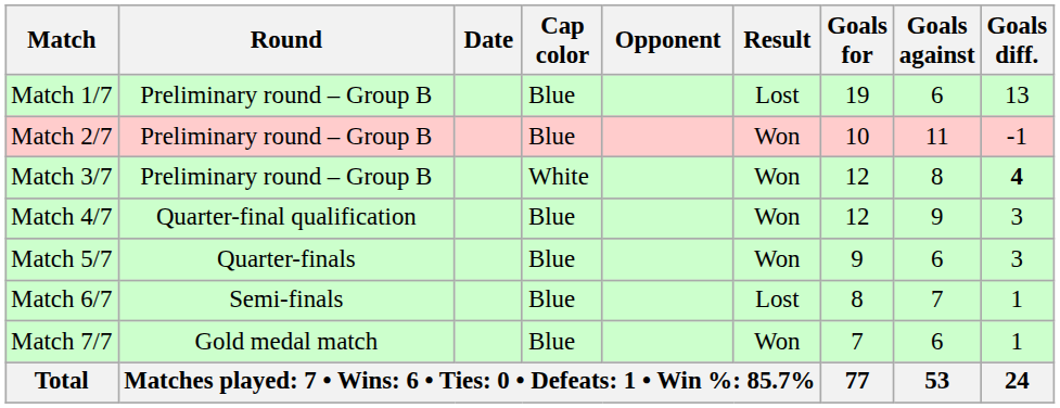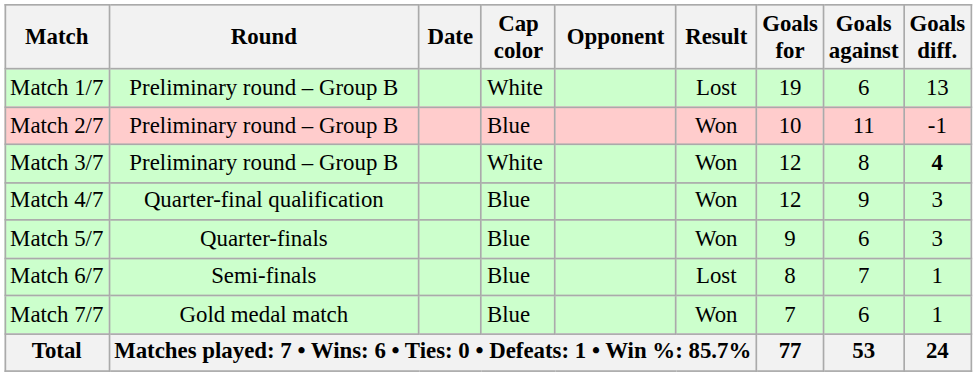Match 1/7 | Cap color: Blue -> White
